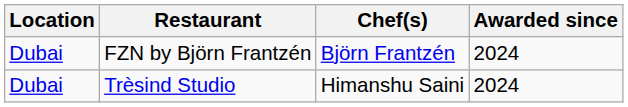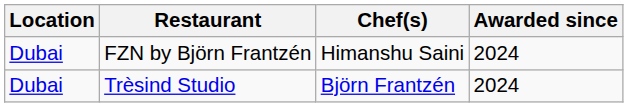FZN by Björn Frantzén | Chef(s): Björn Frantzén -> Himanshu Saini
Trèsind Studio | Chef(s): Himanshu Saini -> Björn Frantzén
